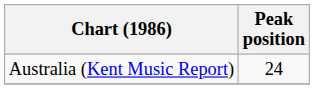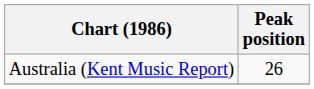Australia (Kent Music Report) | Peak position: 24 -> 26
